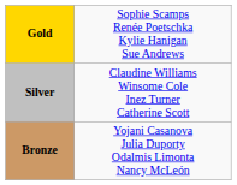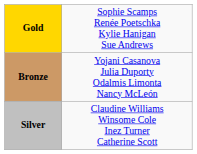rows swapped: Silver <-> Bronze
